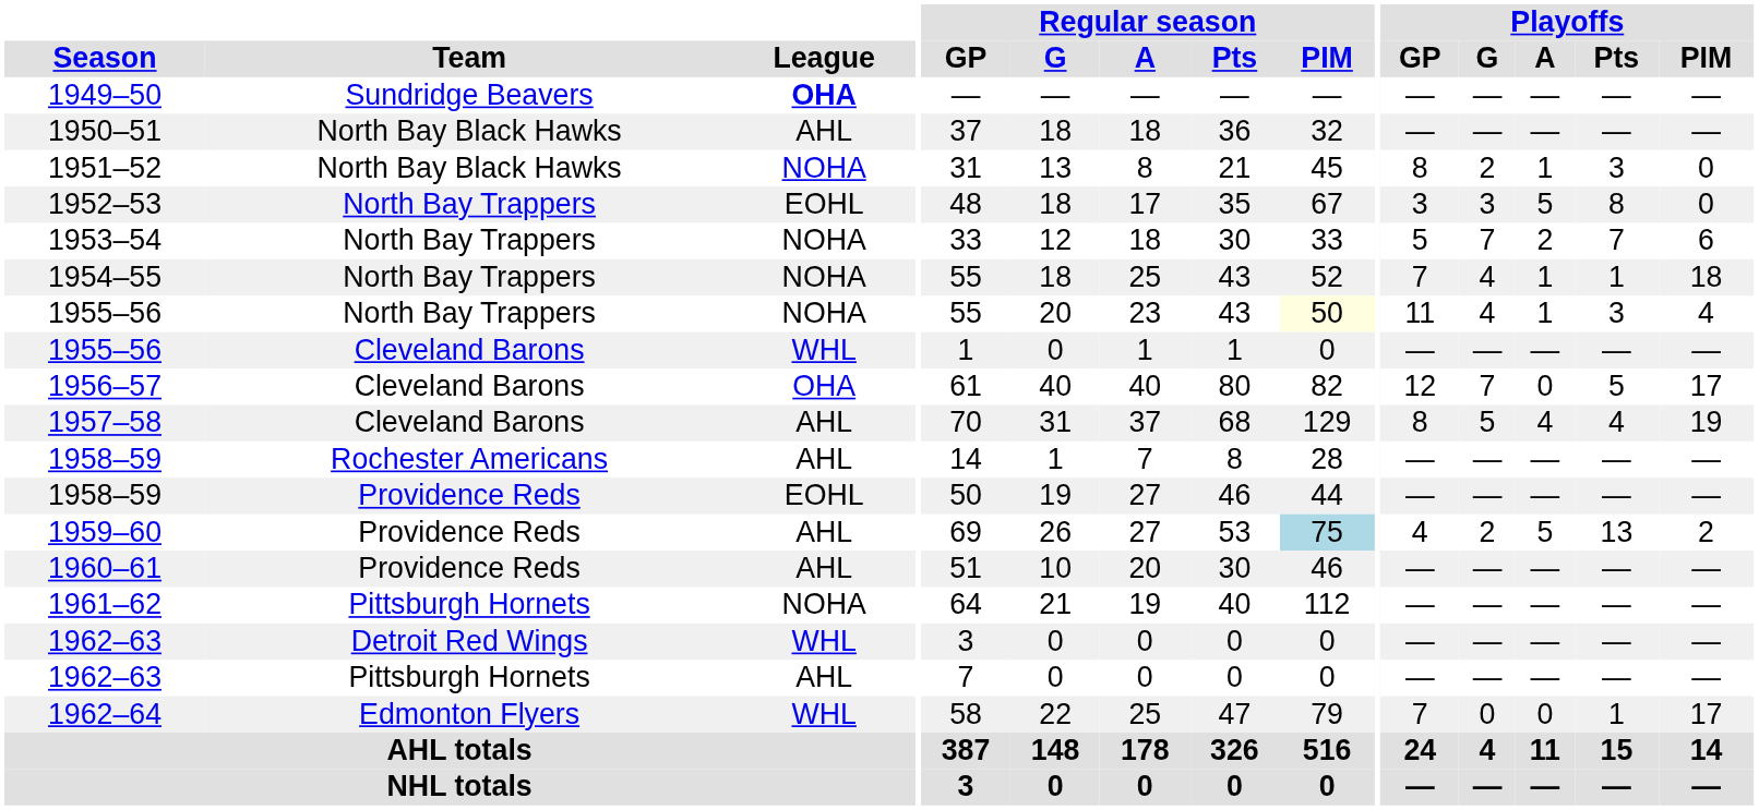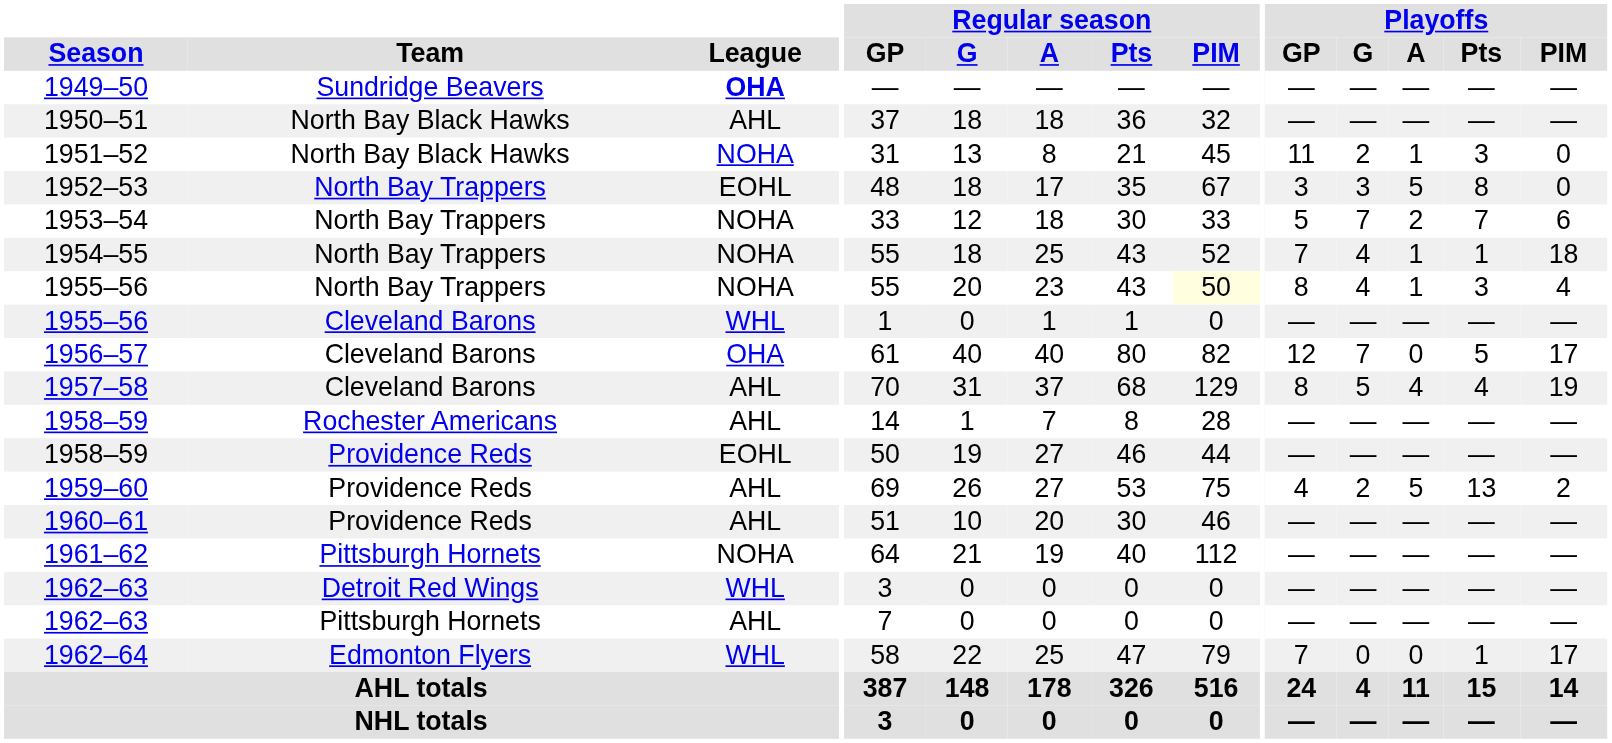1951–52 | Playoffs / GP: 8 -> 11
1955–56 / North Bay Trappers | Playoffs / GP: 11 -> 8
1959–60 | Regular season / PIM: lightblue background -> no background
